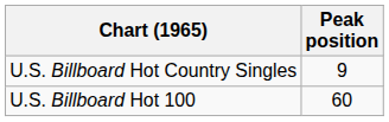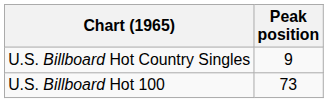U.S. Billboard Hot 100 | Peak position: 60 -> 73
